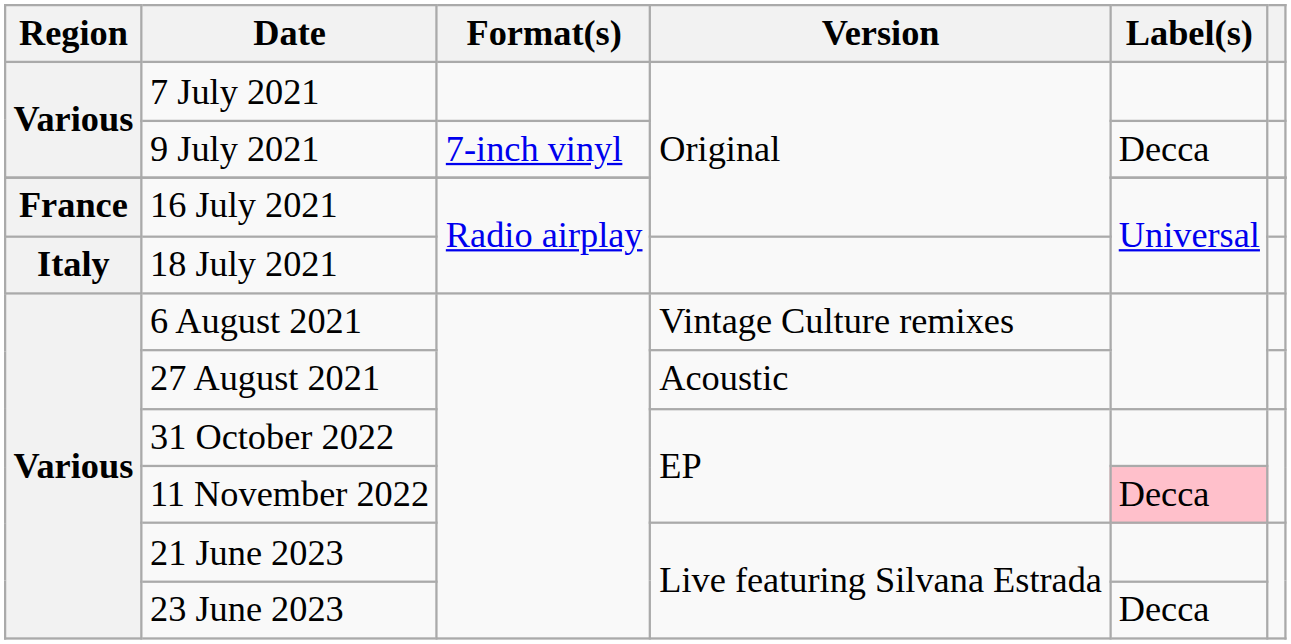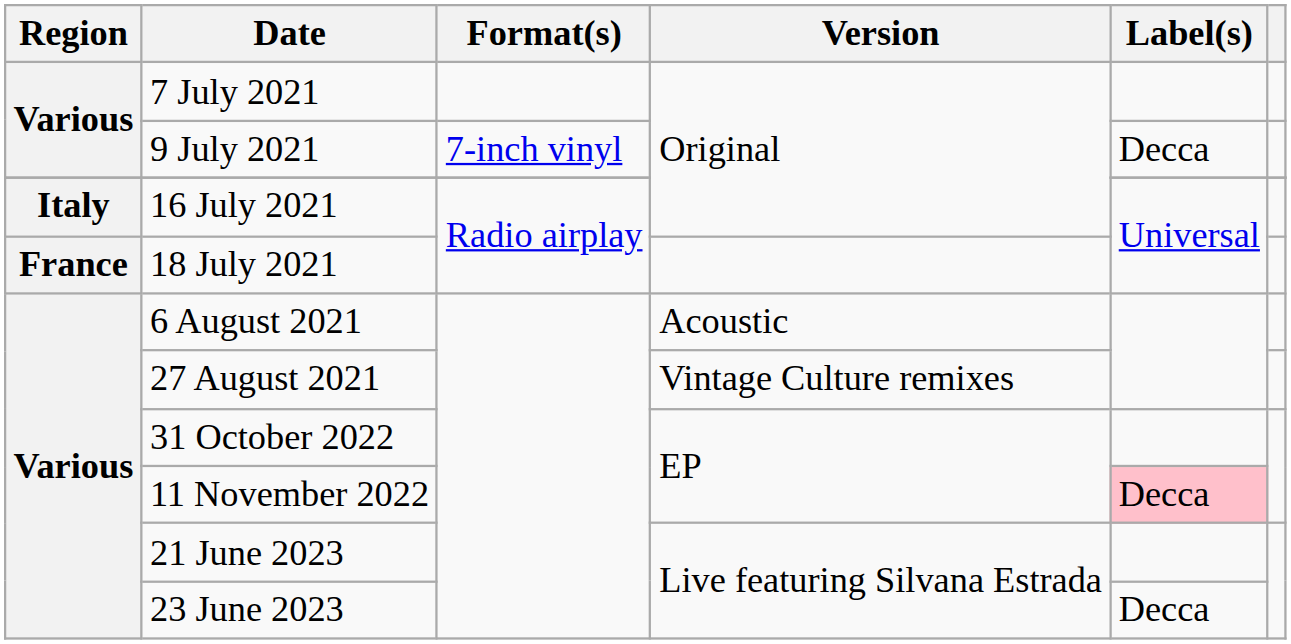16 July 2021 | Region: France -> Italy
18 July 2021 | Region: Italy -> France
6 August 2021 | Version: Vintage Culture remixes -> Acoustic
27 August 2021 | Version: Acoustic -> Vintage Culture remixes
